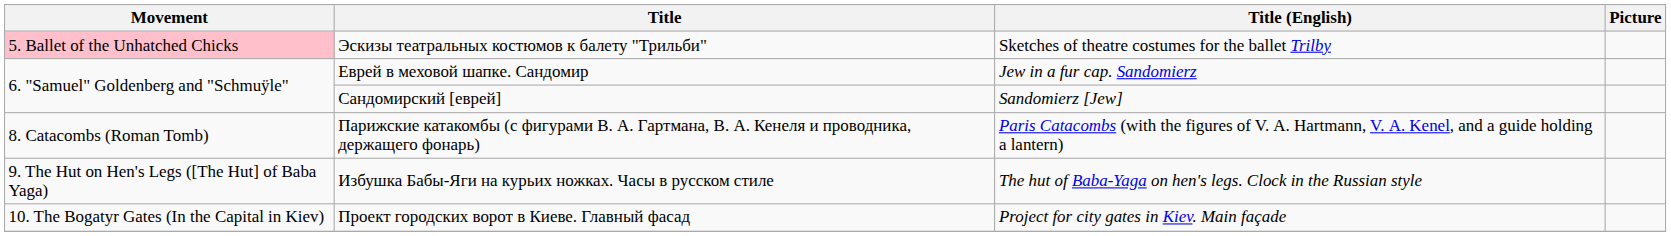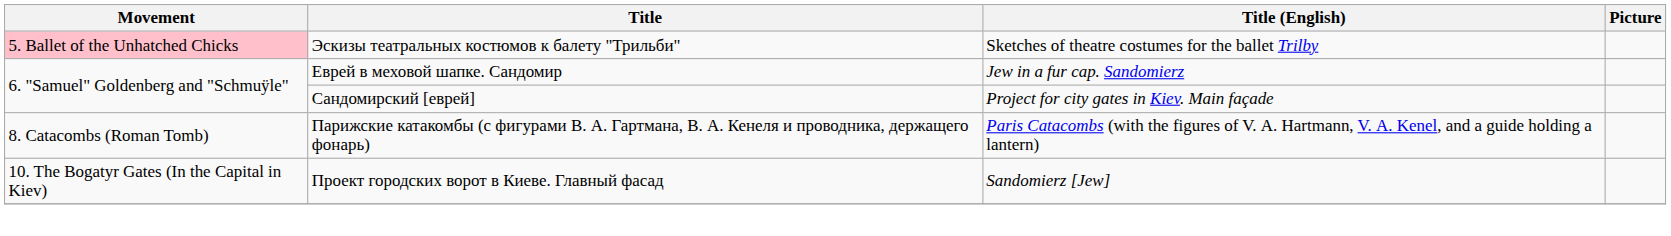Сандомирский [еврей] | Title (English): Sandomierz [Jew] -> Project for city gates in Kiev. Main façade
- row: 9. The Hut on Hen's Legs ([The Hut] of Baba Yaga) | Избушка Бабы-Яги на курьих ножках. Часы в русском стиле | The hut of Baba-Yaga on hen's legs. Clock in the Russian style
Проект городских ворот в Киеве. Главный фасад | Title (English): Project for city gates in Kiev. Main façade -> Sandomierz [Jew]
